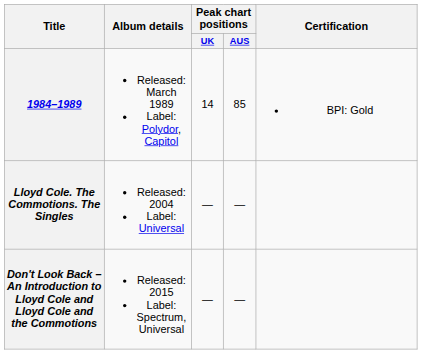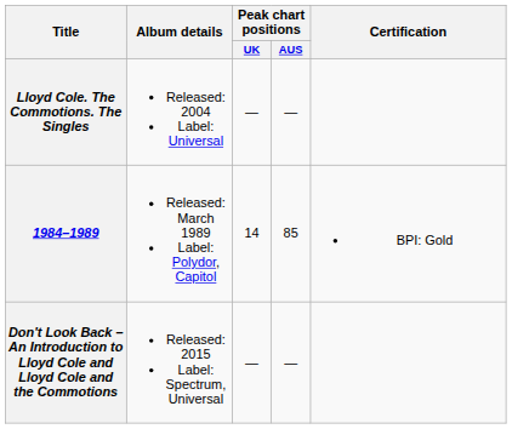rows swapped: 1984–1989 <-> Lloyd Cole. The Commotions. The Singles
